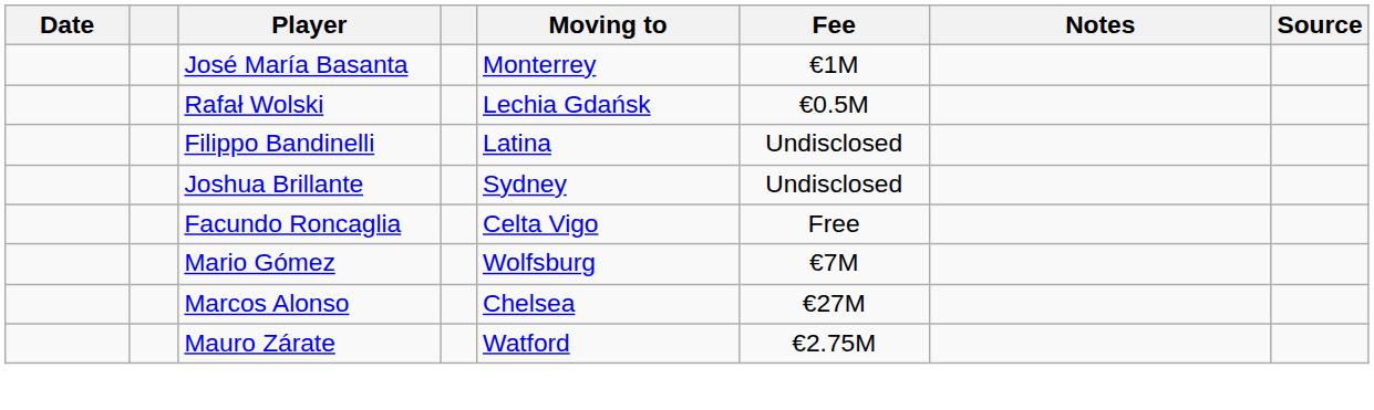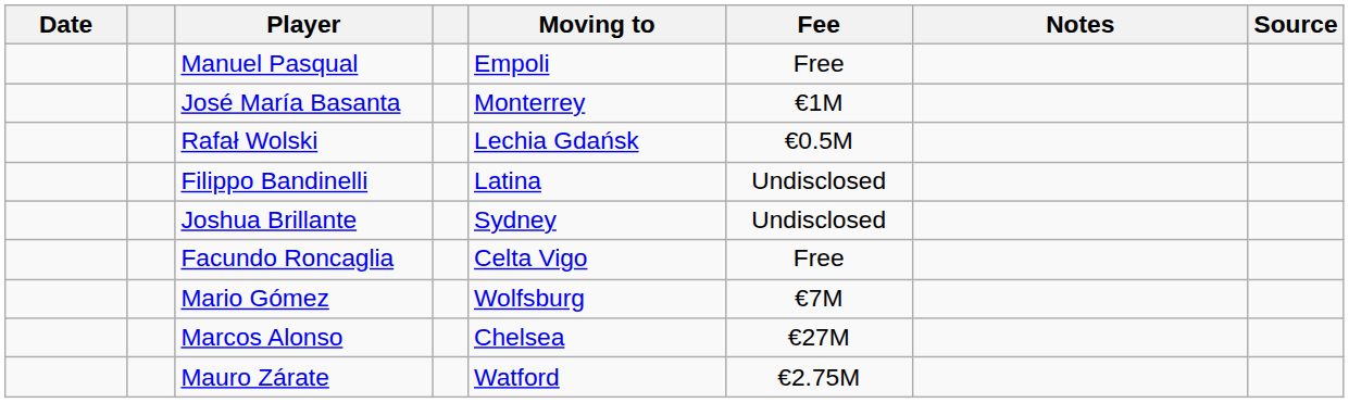+ row: Manuel Pasqual | Empoli | Free
